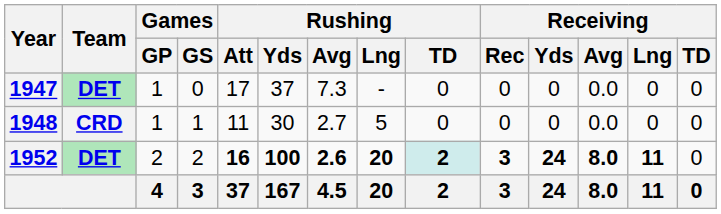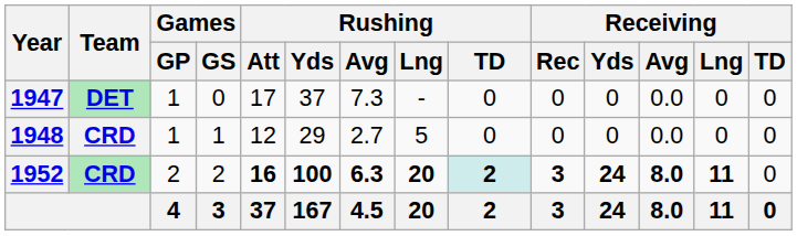1948 | Rushing / Att: 11 -> 12
1948 | Rushing / Yds: 30 -> 29
1952 | Team: DET -> CRD
1952 | Rushing / Avg: 2.6 -> 6.3
